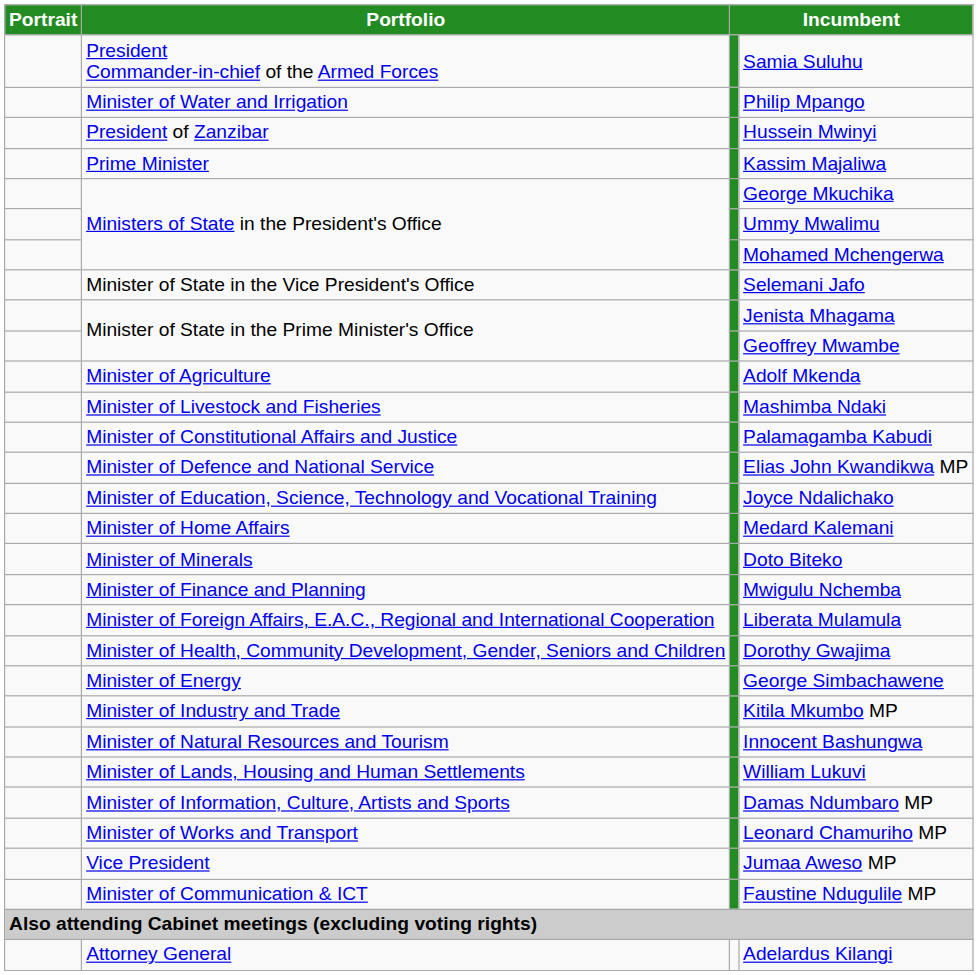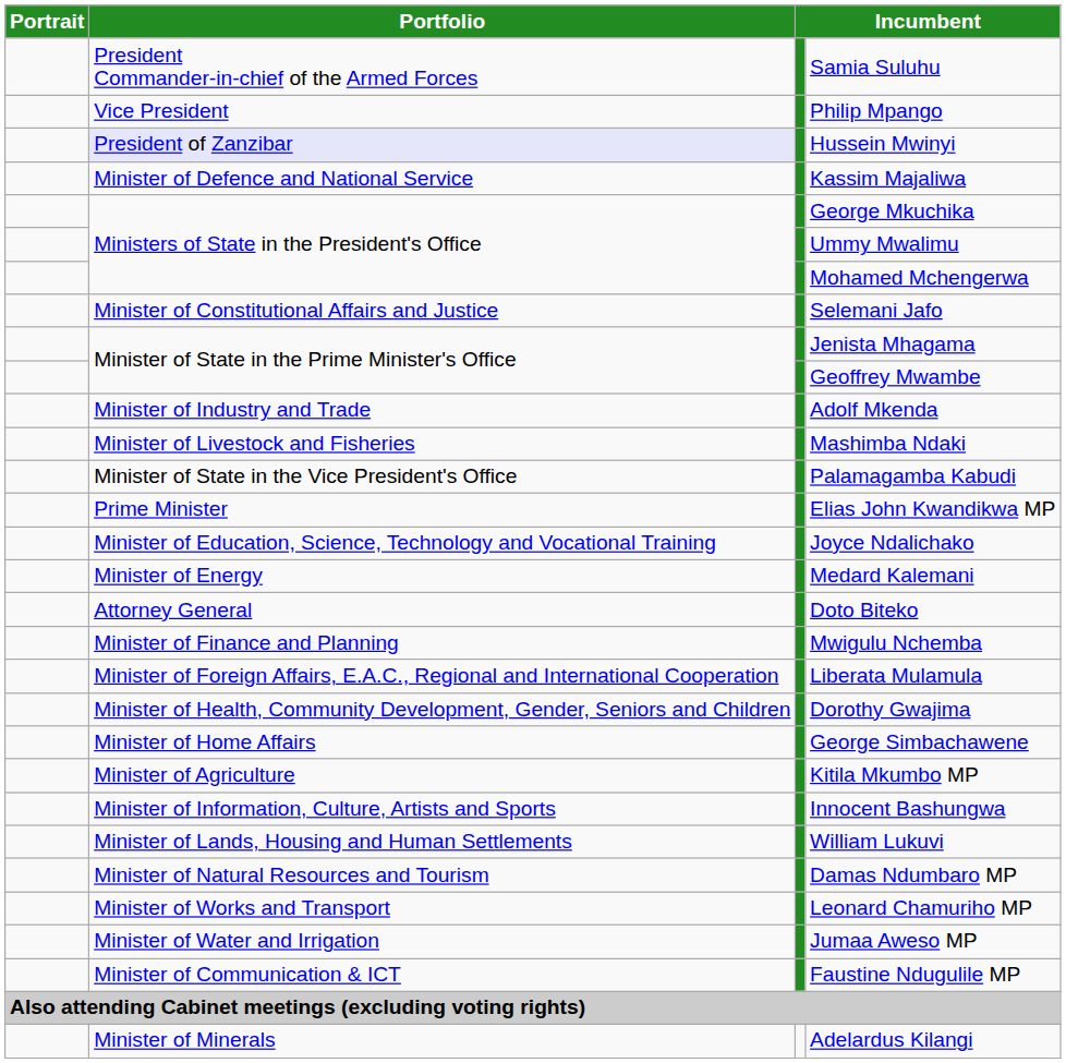Philip Mpango | Portfolio: Minister of Water and Irrigation -> Vice President
Hussein Mwinyi | Portfolio: no background -> lavender background
Kassim Majaliwa | Portfolio: Prime Minister -> Minister of Defence and National Service
Selemani Jafo | Portfolio: Minister of State in the Vice President's Office -> Minister of Constitutional Affairs and Justice
Adolf Mkenda | Portfolio: Minister of Agriculture -> Minister of Industry and Trade
Palamagamba Kabudi | Portfolio: Minister of Constitutional Affairs and Justice -> Minister of State in the Vice President's Office
Elias John Kwandikwa MP | Portfolio: Minister of Defence and National Service -> Prime Minister
Medard Kalemani | Portfolio: Minister of Home Affairs -> Minister of Energy
Doto Biteko | Portfolio: Minister of Minerals -> Attorney General
George Simbachawene | Portfolio: Minister of Energy -> Minister of Home Affairs
Kitila Mkumbo MP | Portfolio: Minister of Industry and Trade -> Minister of Agriculture
Innocent Bashungwa | Portfolio: Minister of Natural Resources and Tourism -> Minister of Information, Culture, Artists and Sports
Damas Ndumbaro MP | Portfolio: Minister of Information, Culture, Artists and Sports -> Minister of Natural Resources and Tourism
Jumaa Aweso MP | Portfolio: Vice President -> Minister of Water and Irrigation
Adelardus Kilangi | Portfolio: Attorney General -> Minister of Minerals
